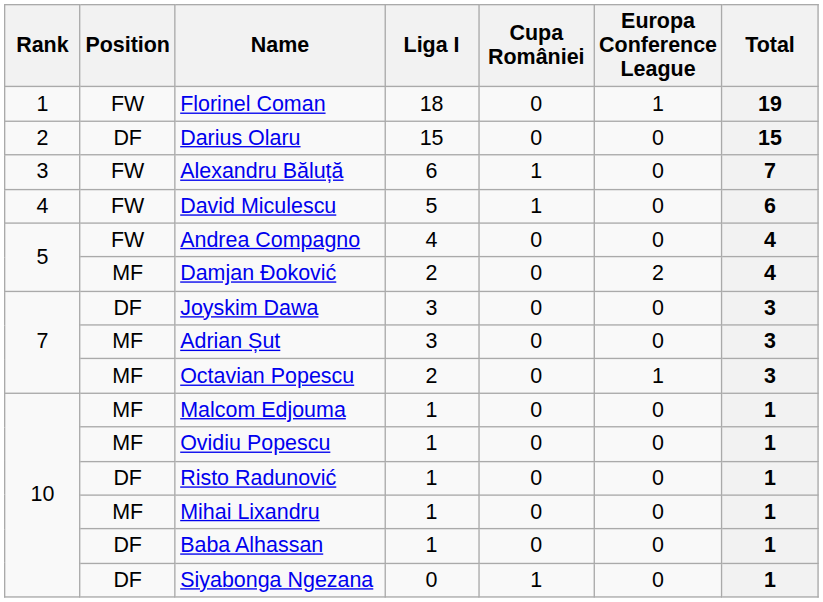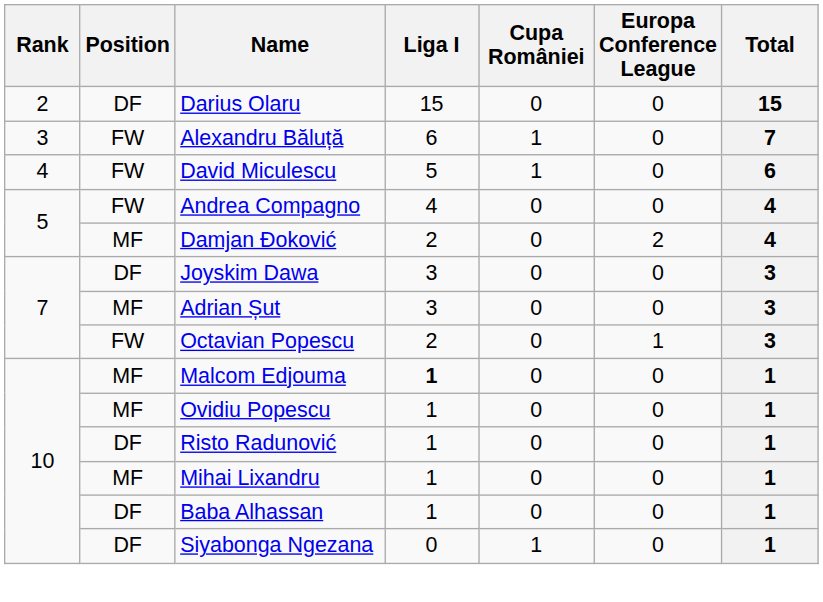- row: 1 | FW | Florinel Coman | 18 | 0 | 1 | 19
Octavian Popescu | Position: MF -> FW
Malcom Edjouma | Liga I: normal -> bold
